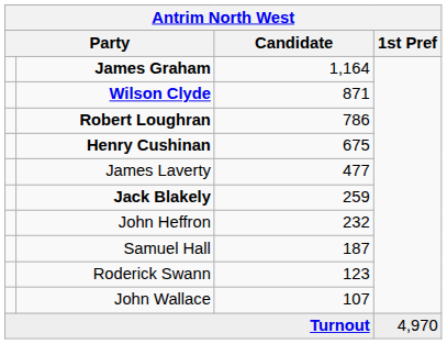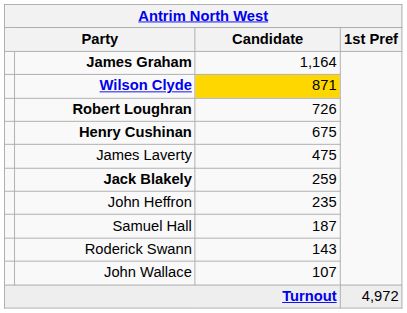Wilson Clyde | Candidate: no background -> gold background
Robert Loughran | Candidate: 786 -> 726
James Laverty | Candidate: 477 -> 475
John Heffron | Candidate: 232 -> 235
Roderick Swann | Candidate: 123 -> 143
Turnout | 1st Pref: 4,970 -> 4,972
